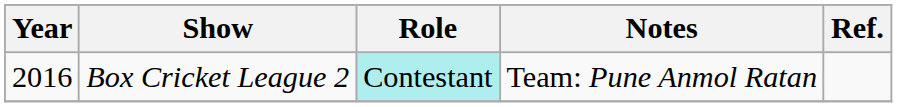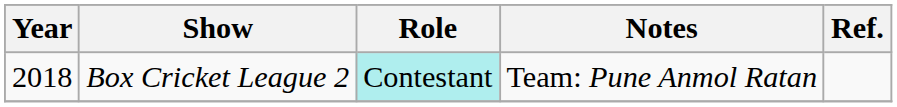Box Cricket League 2 | Year: 2016 -> 2018
